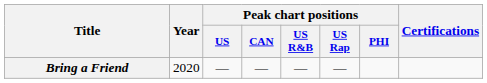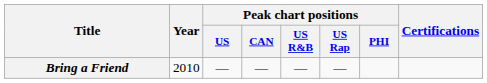Bring a Friend | Year: 2020 -> 2010
